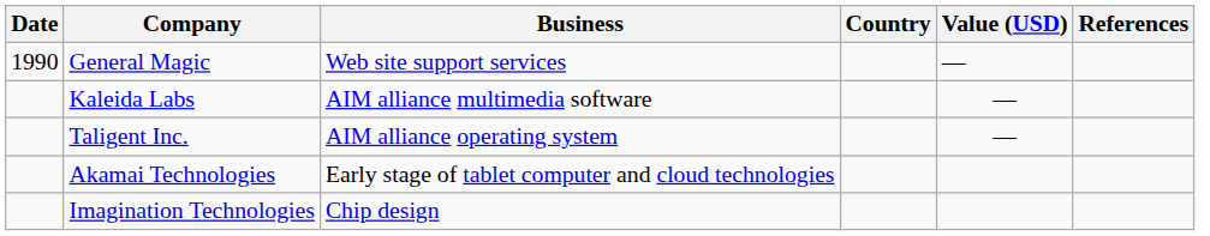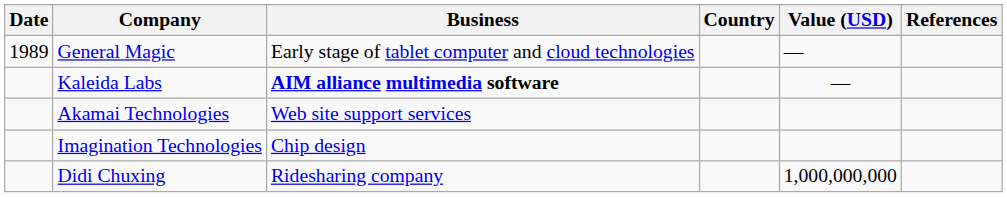General Magic | Date: 1990 -> 1989
General Magic | Business: Web site support services -> Early stage of tablet computer and cloud technologies
Kaleida Labs | Business: normal -> bold
- row: Taligent Inc. | AIM alliance operating system | —
Akamai Technologies | Business: Early stage of tablet computer and cloud technologies -> Web site support services
+ row: Didi Chuxing | Ridesharing company | 1,000,000,000
